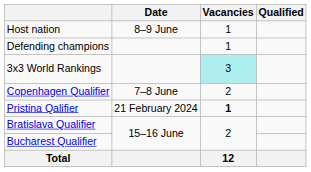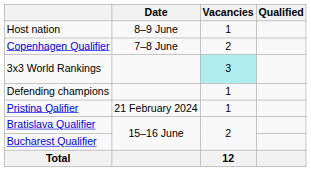rows swapped: Defending champions <-> Copenhagen Qualifier
Pristina Qalifier | Vacancies: bold -> normal
